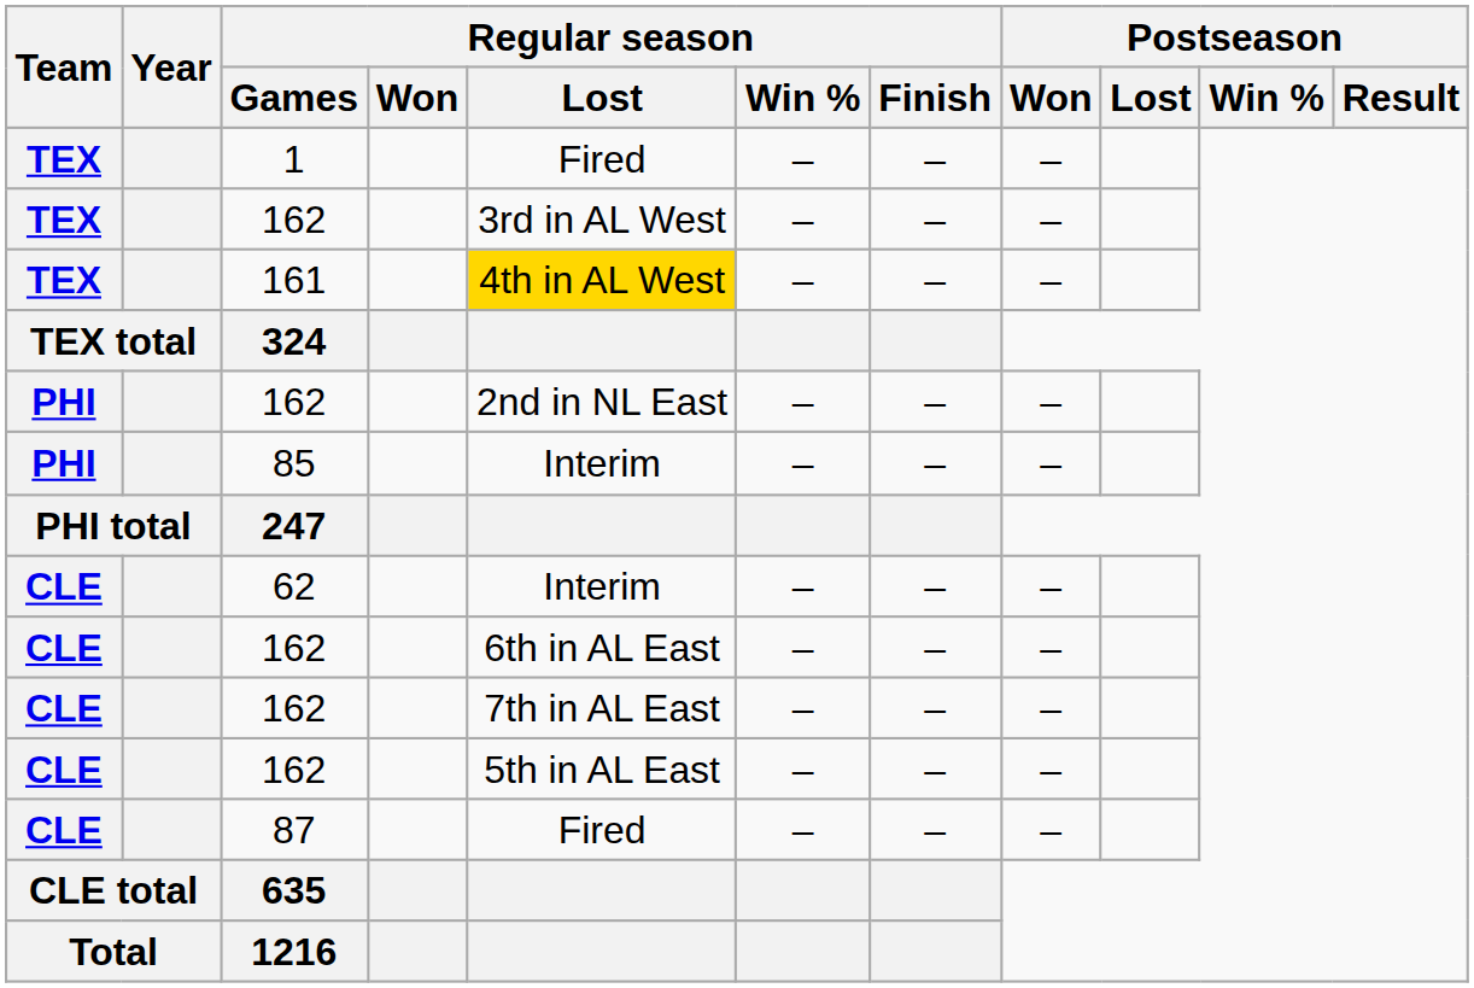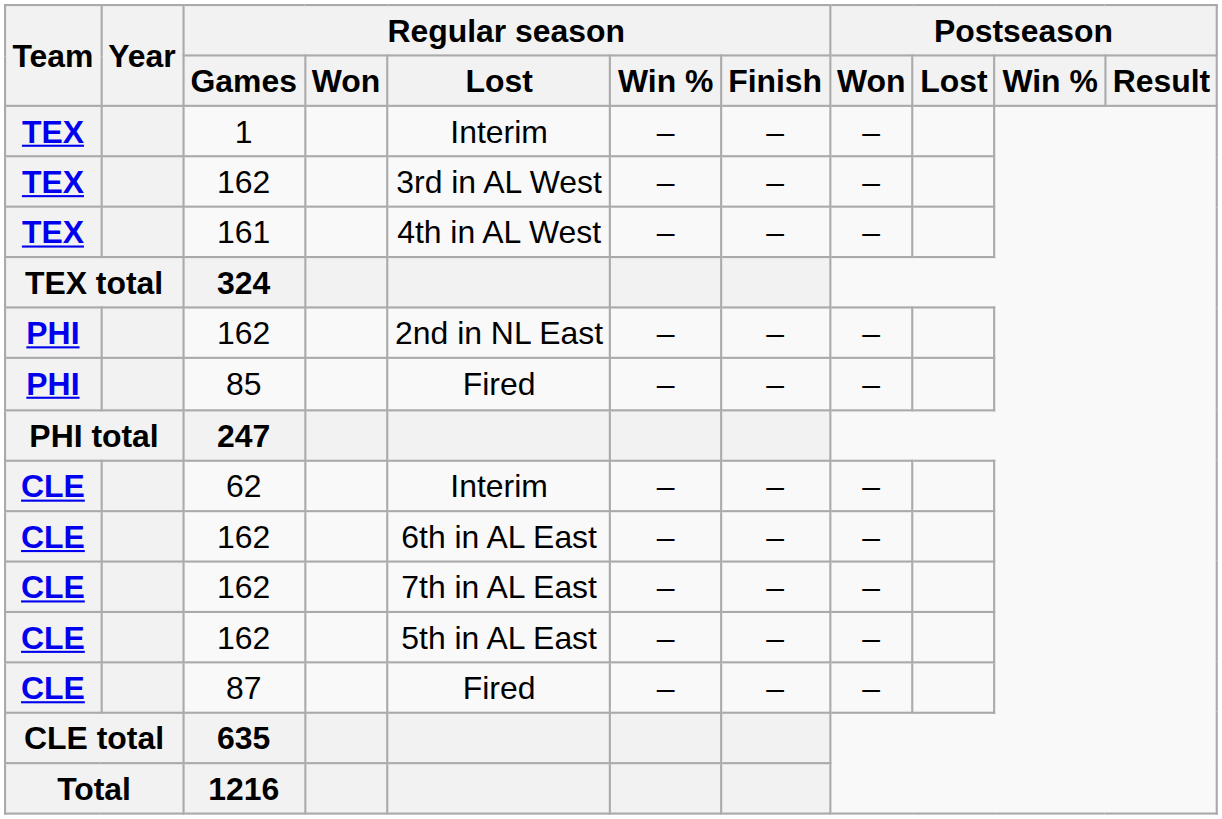1 | Regular season / Lost: Fired -> Interim
161 | Regular season / Lost: gold background -> no background
85 | Regular season / Lost: Interim -> Fired
